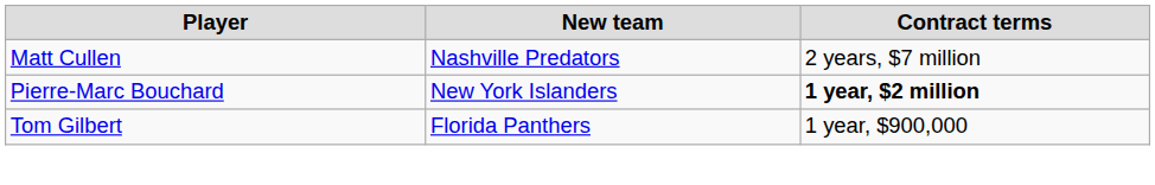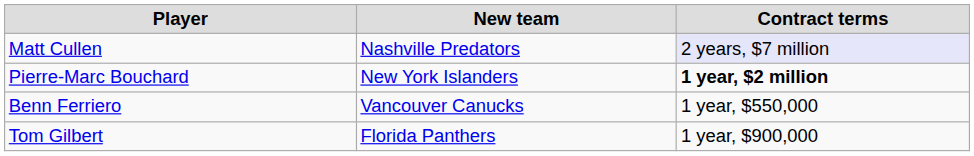Matt Cullen | Contract terms: no background -> lavender background
+ row: Benn Ferriero | Vancouver Canucks | 1 year, $550,000
